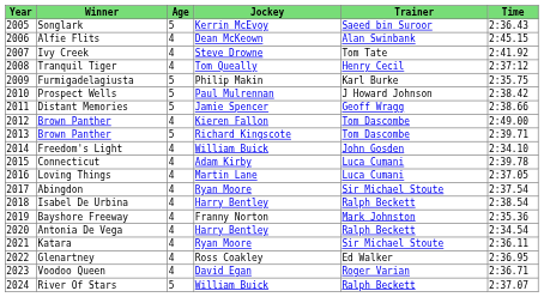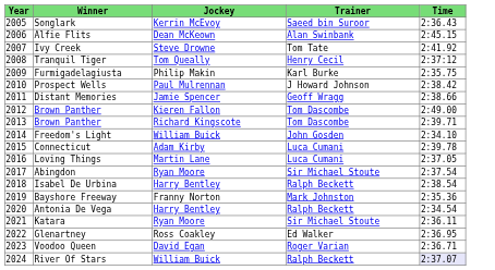- column: Age | 5 | 4 | 4 | 4 | 5 | 5 | 5 | 4 | 5 | 4 | 4 | 4 | 4 | 4 | 4 | 4 | 4 | 4 | 4 | 5
River Of Stars | Time: no background -> lavender background
